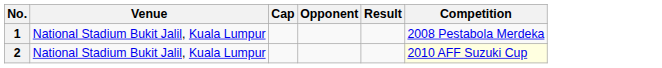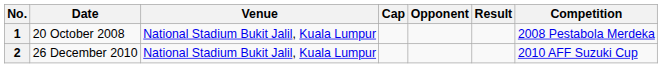+ column: Date | 20 October 2008 | 26 December 2010
2 | Competition: lightyellow background -> no background
